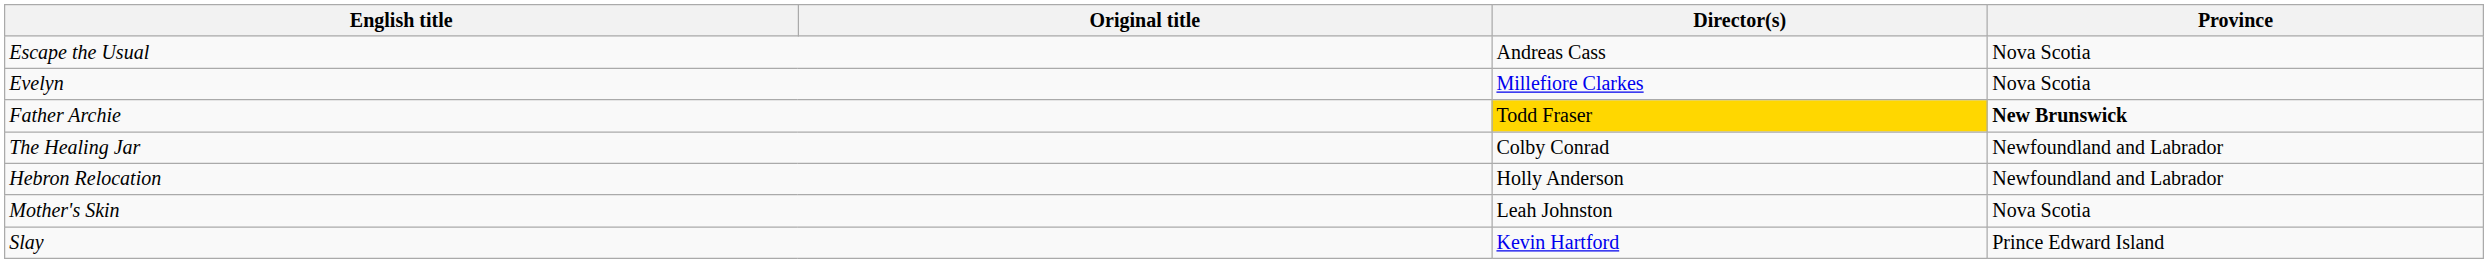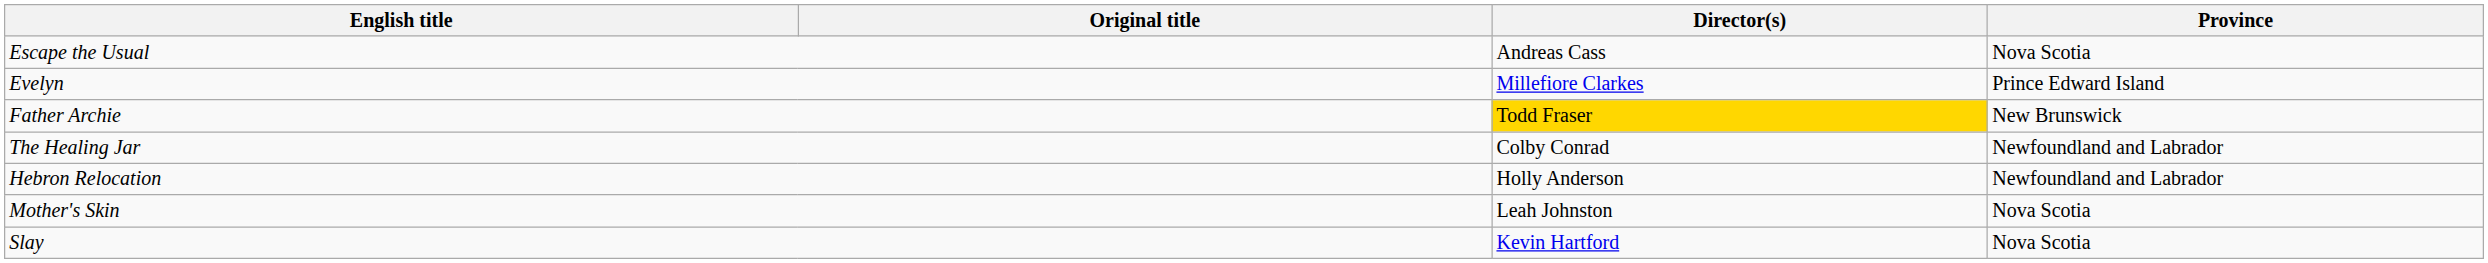Evelyn | Province: Nova Scotia -> Prince Edward Island
Father Archie | Province: bold -> normal
Slay | Province: Prince Edward Island -> Nova Scotia
